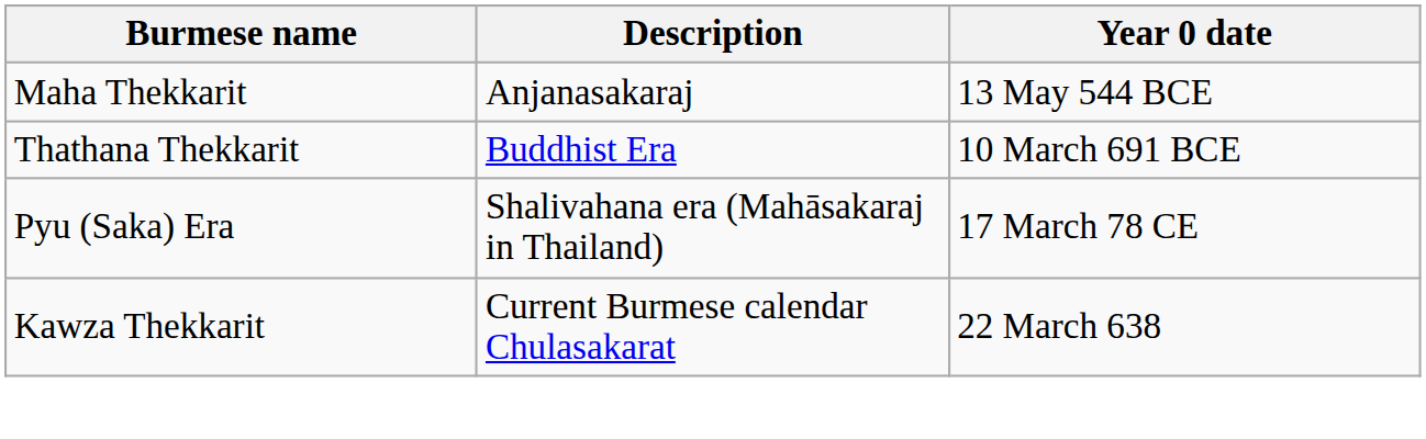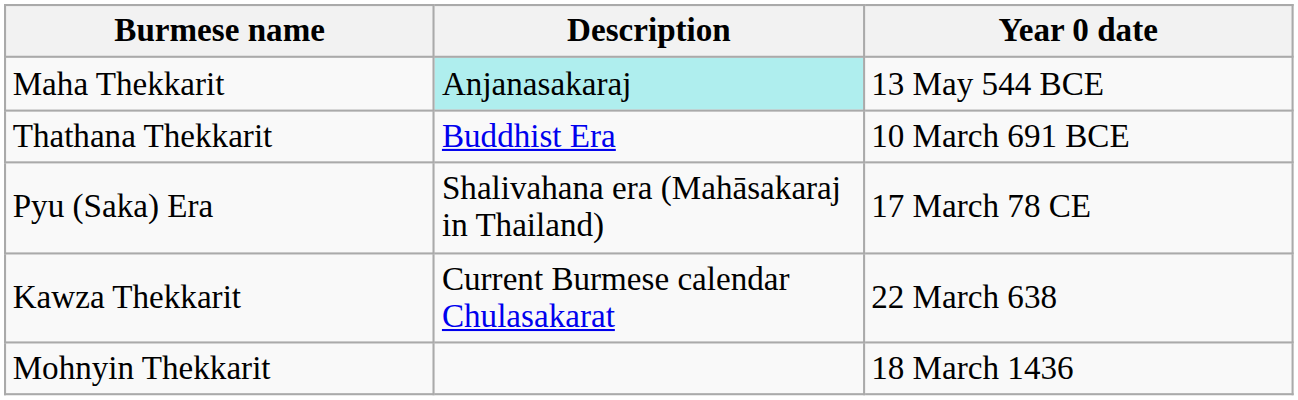Maha Thekkarit | Description: no background -> paleturquoise background
+ row: Mohnyin Thekkarit | 18 March 1436
